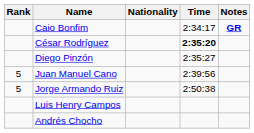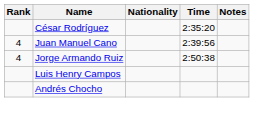- row: Caio Bonfim | 2:34:17 | GR
César Rodríguez | Time: bold -> normal
- row: Diego Pinzón | 2:35:27
Juan Manuel Cano | Rank: 5 -> 4
Jorge Armando Ruiz | Rank: 5 -> 4
